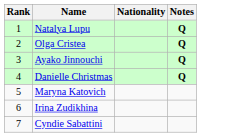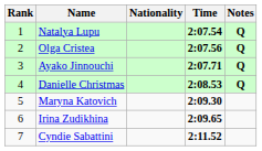+ column: Time | 2:07.54 | 2:07.56 | 2:07.71 | 2:08.53 | 2:09.30 | 2:09.65 | 2:11.52
